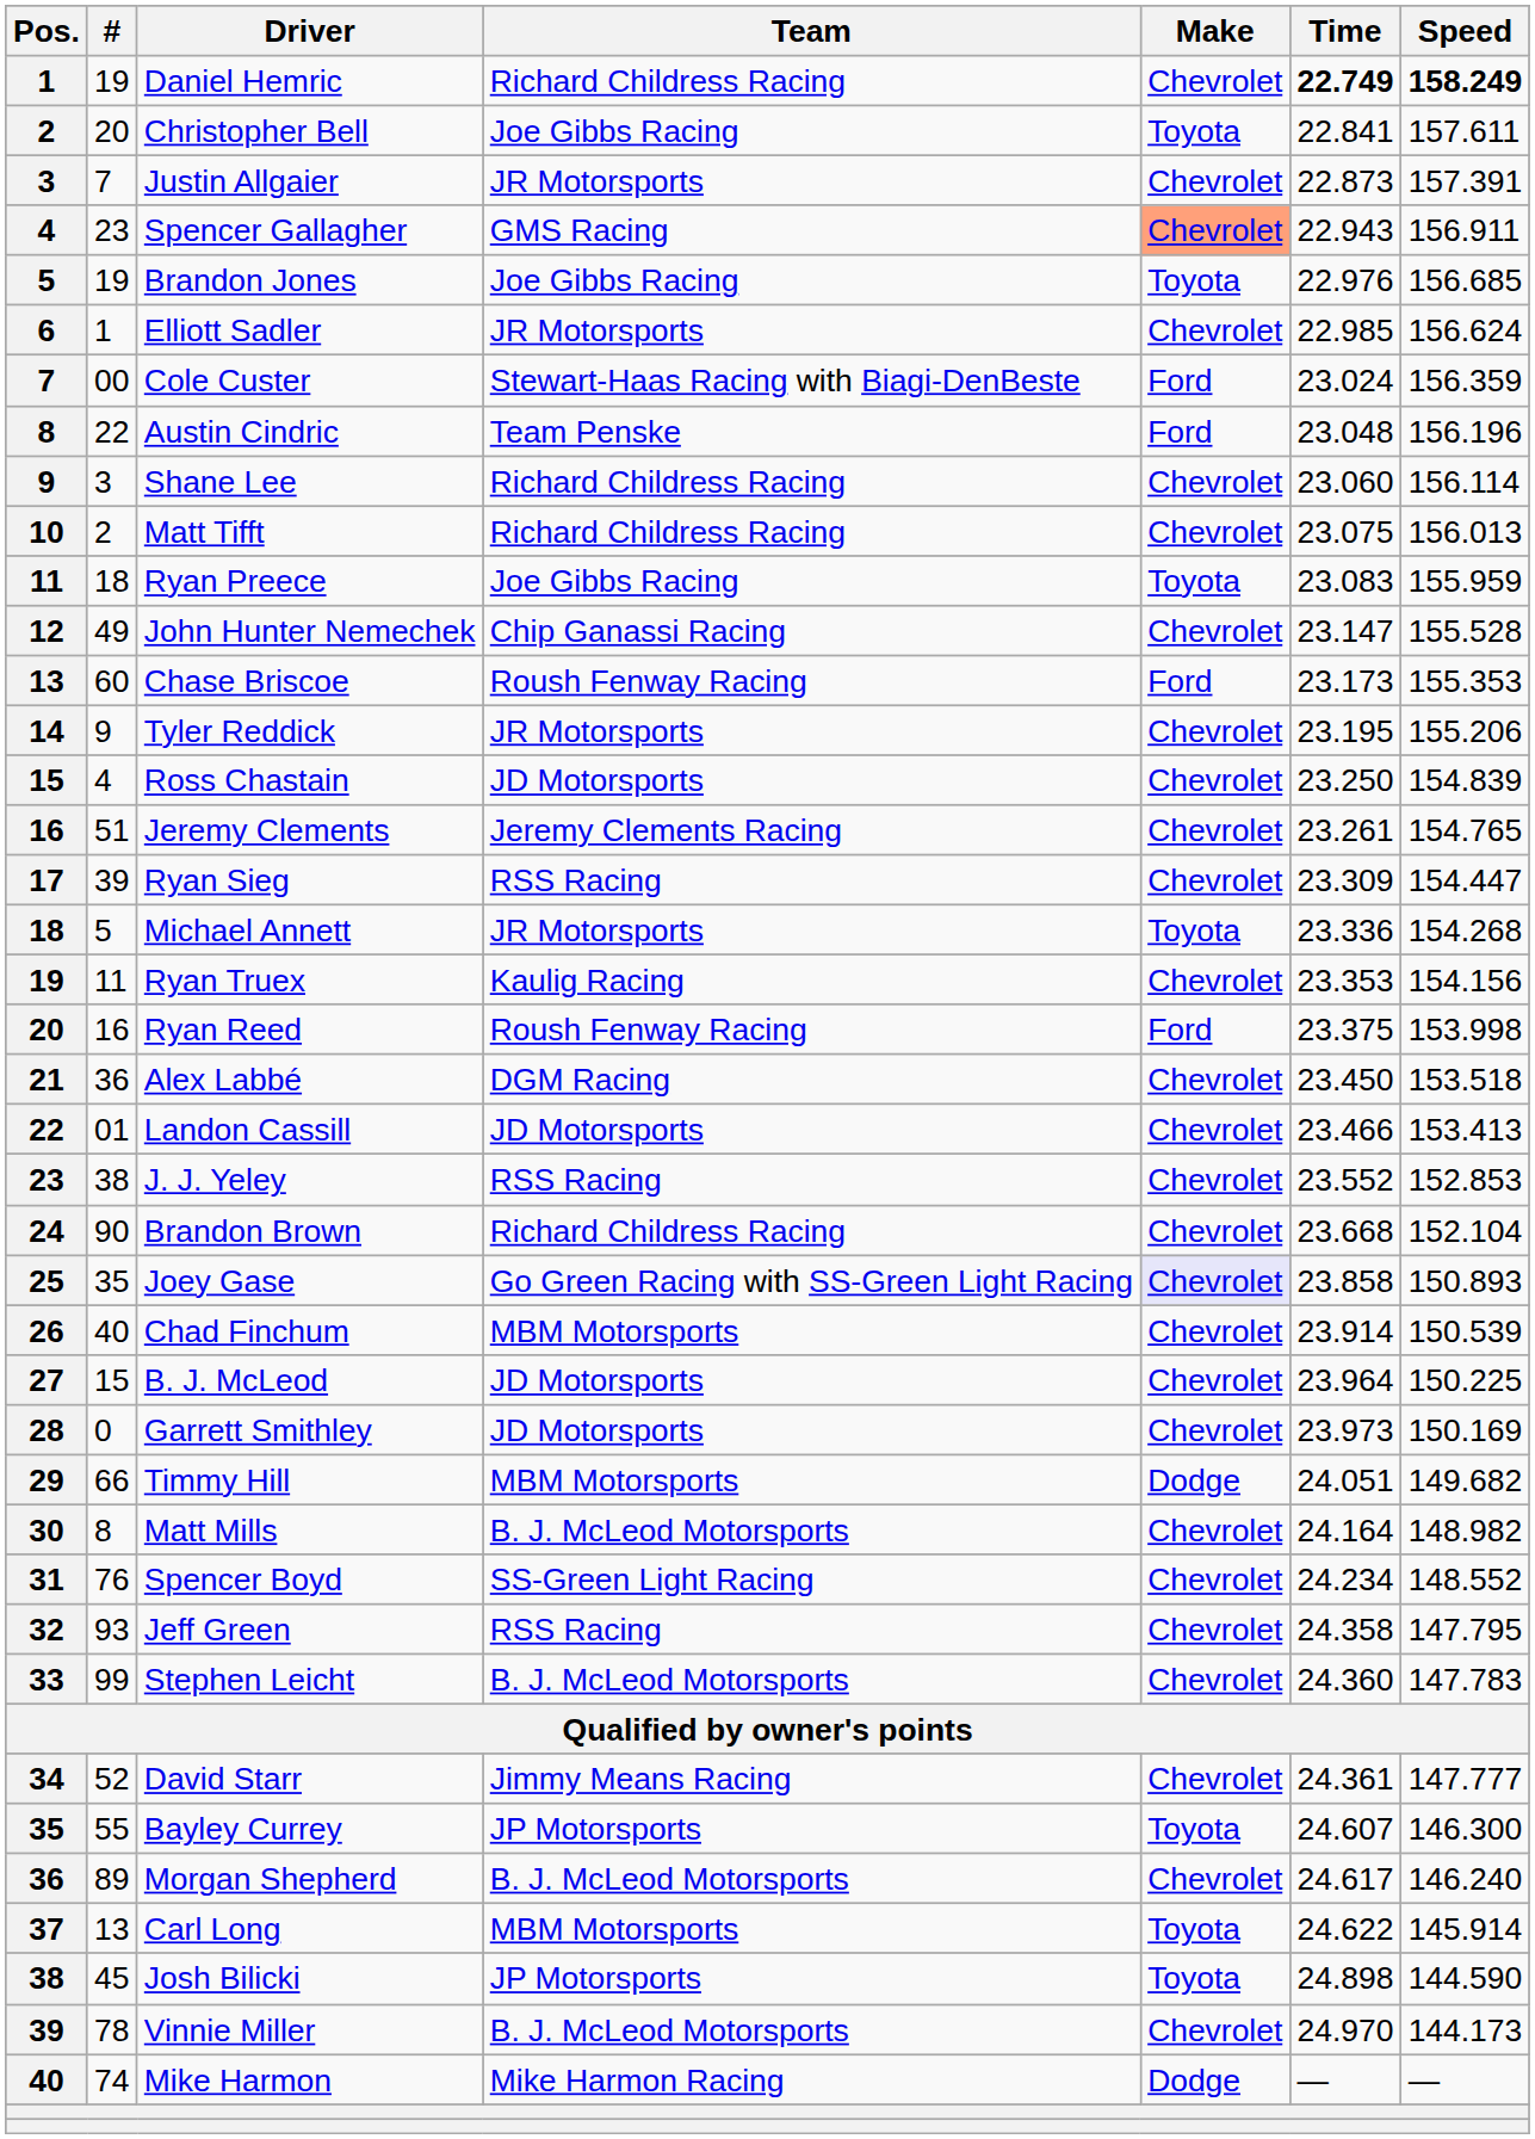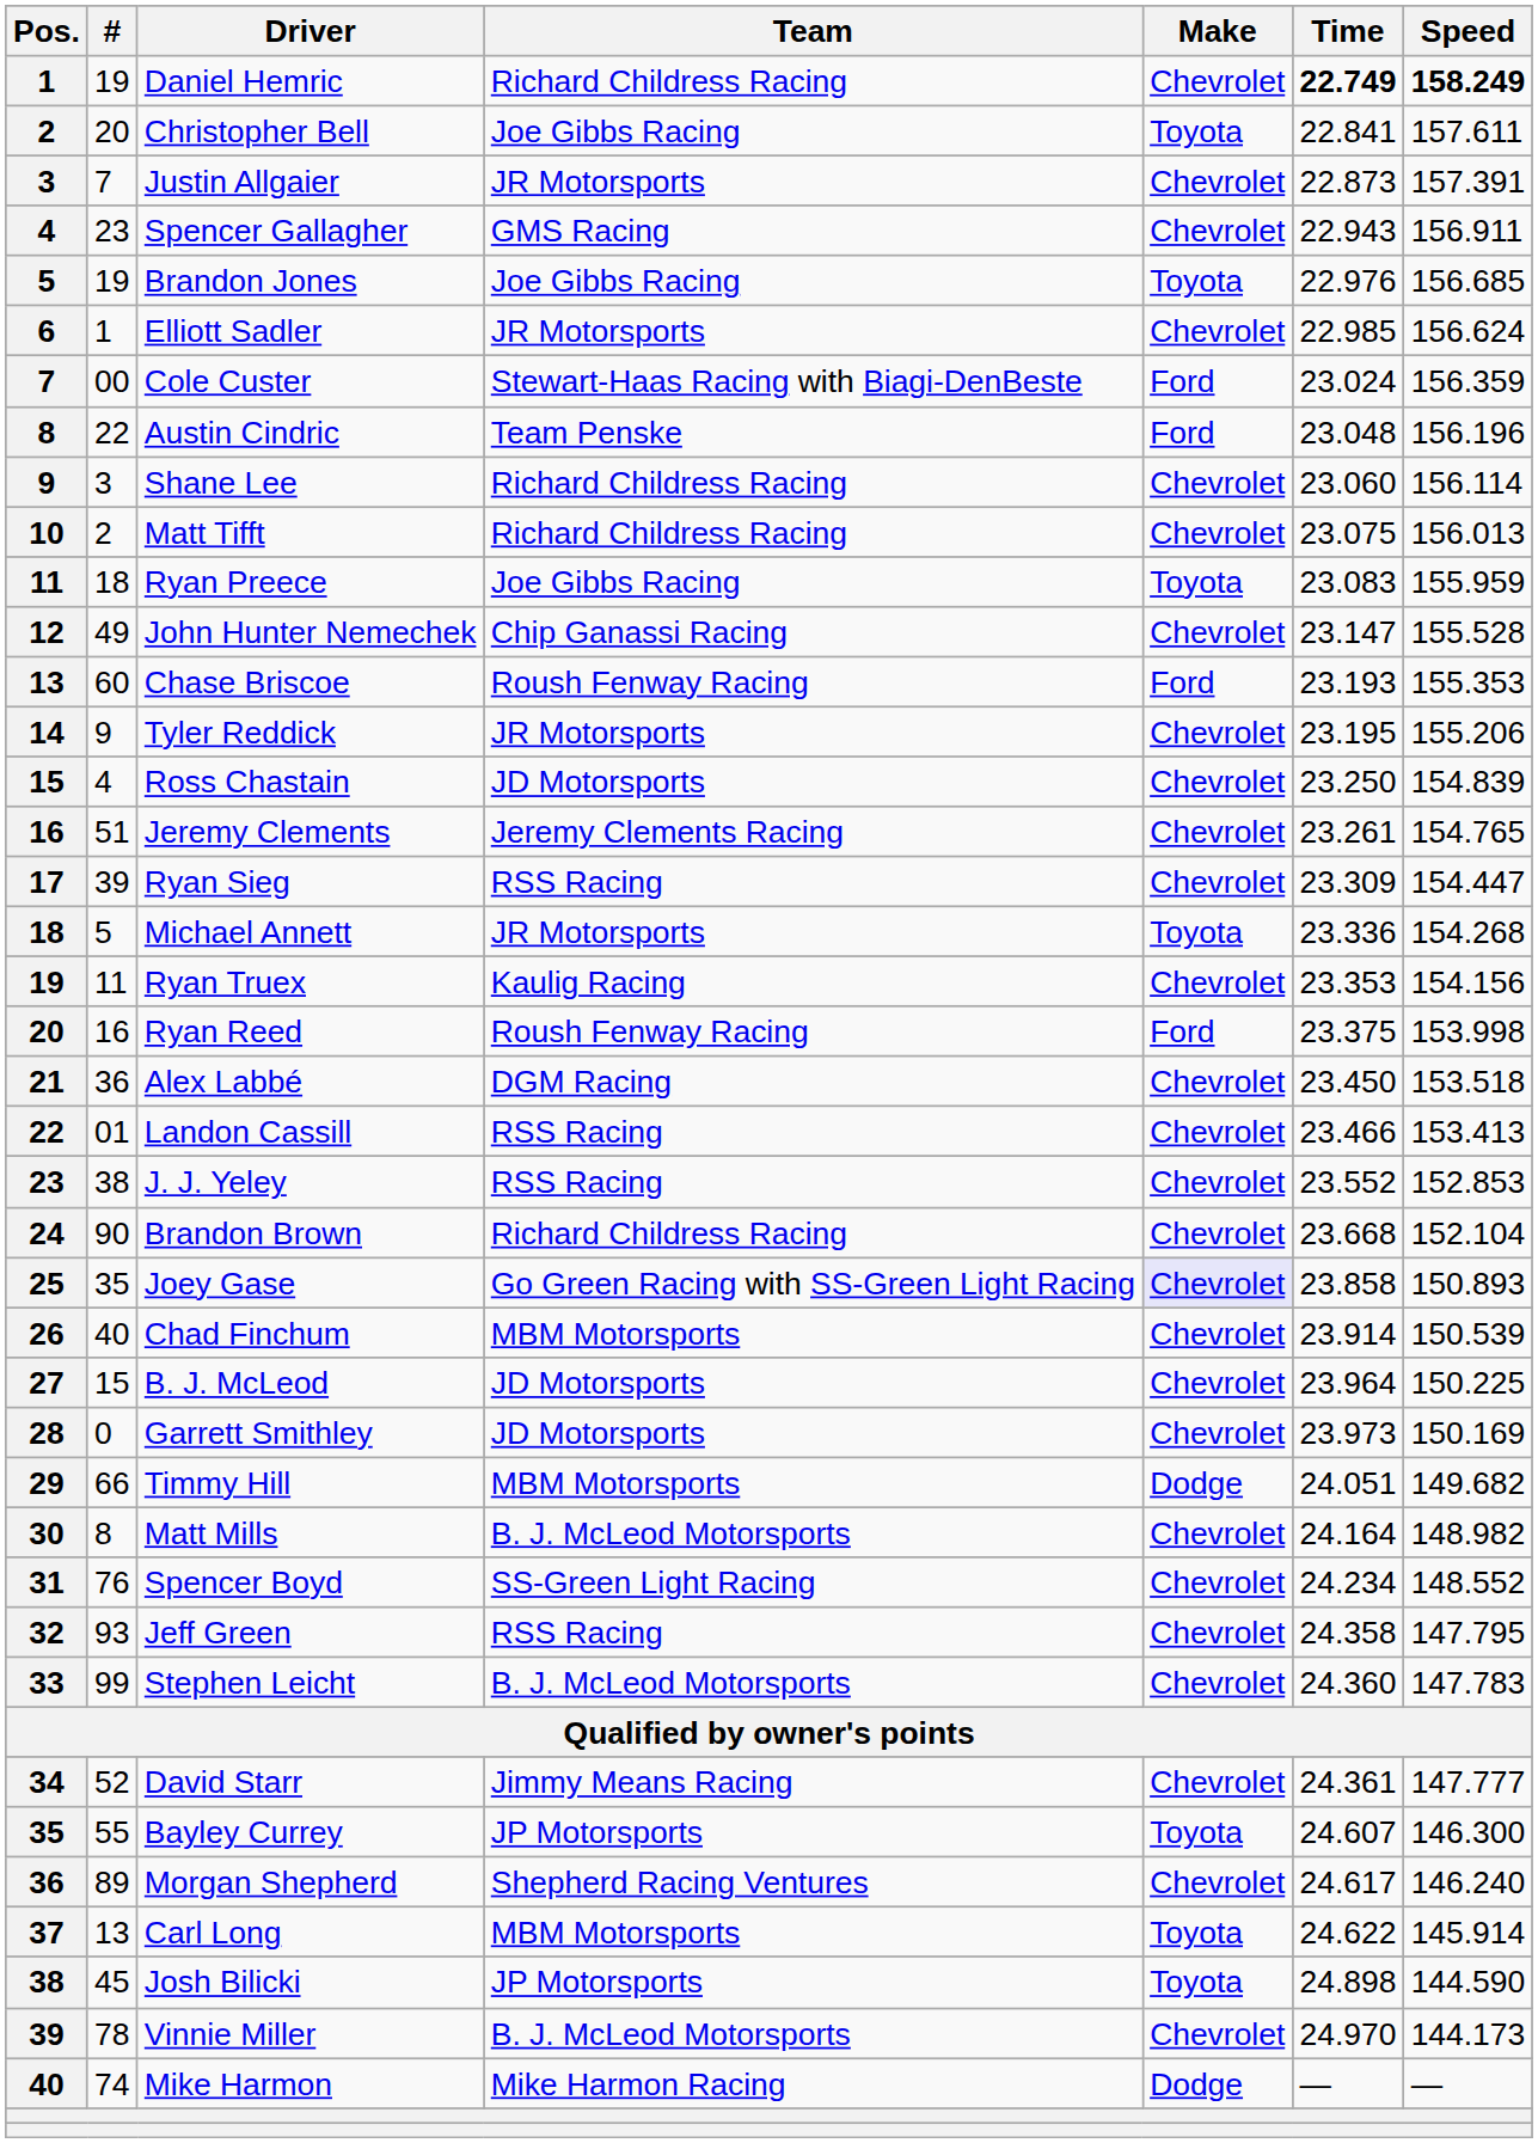Spencer Gallagher | Make: lightsalmon background -> no background
Chase Briscoe | Time: 23.173 -> 23.193
Landon Cassill | Team: JD Motorsports -> RSS Racing
Morgan Shepherd | Team: B. J. McLeod Motorsports -> Shepherd Racing Ventures
